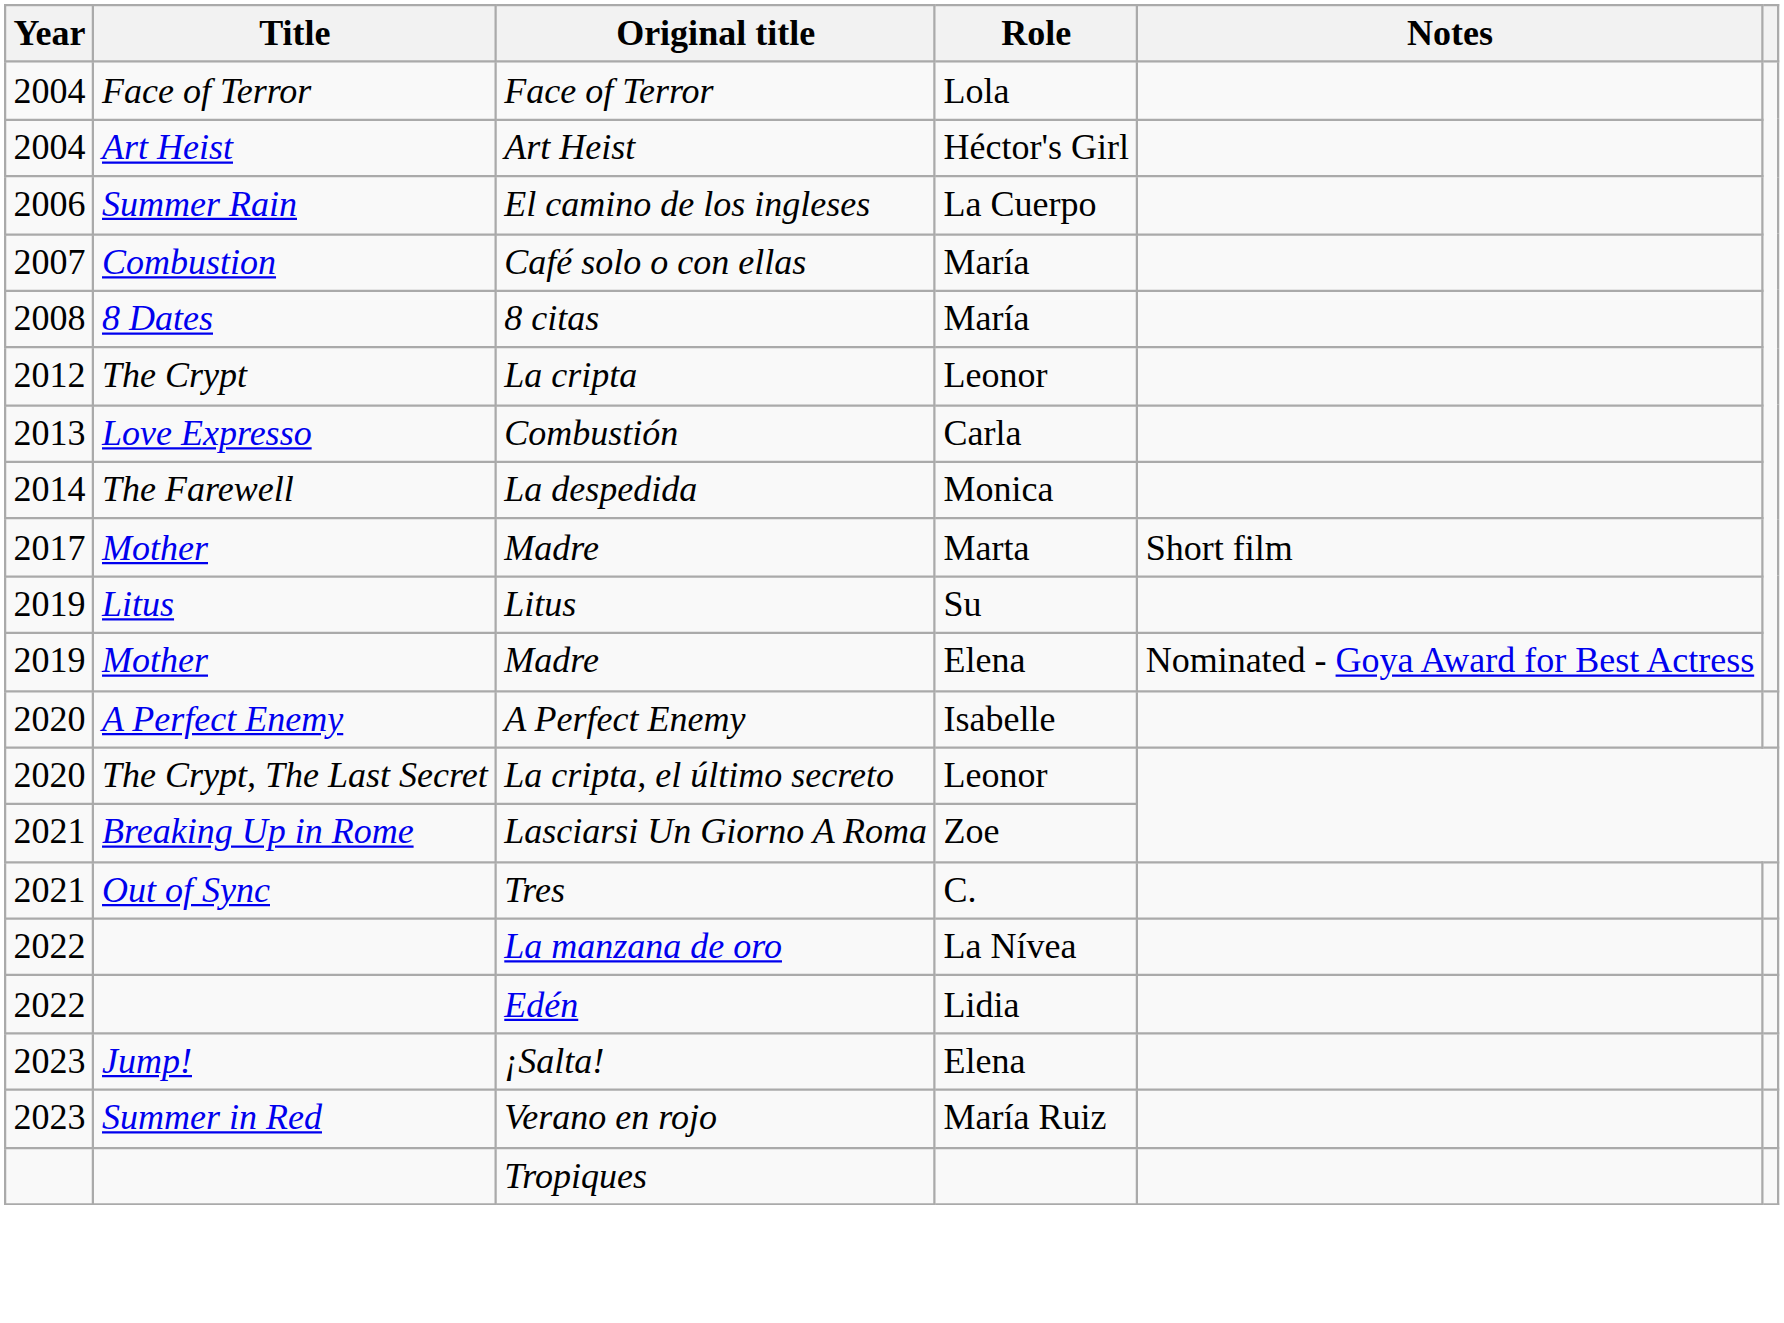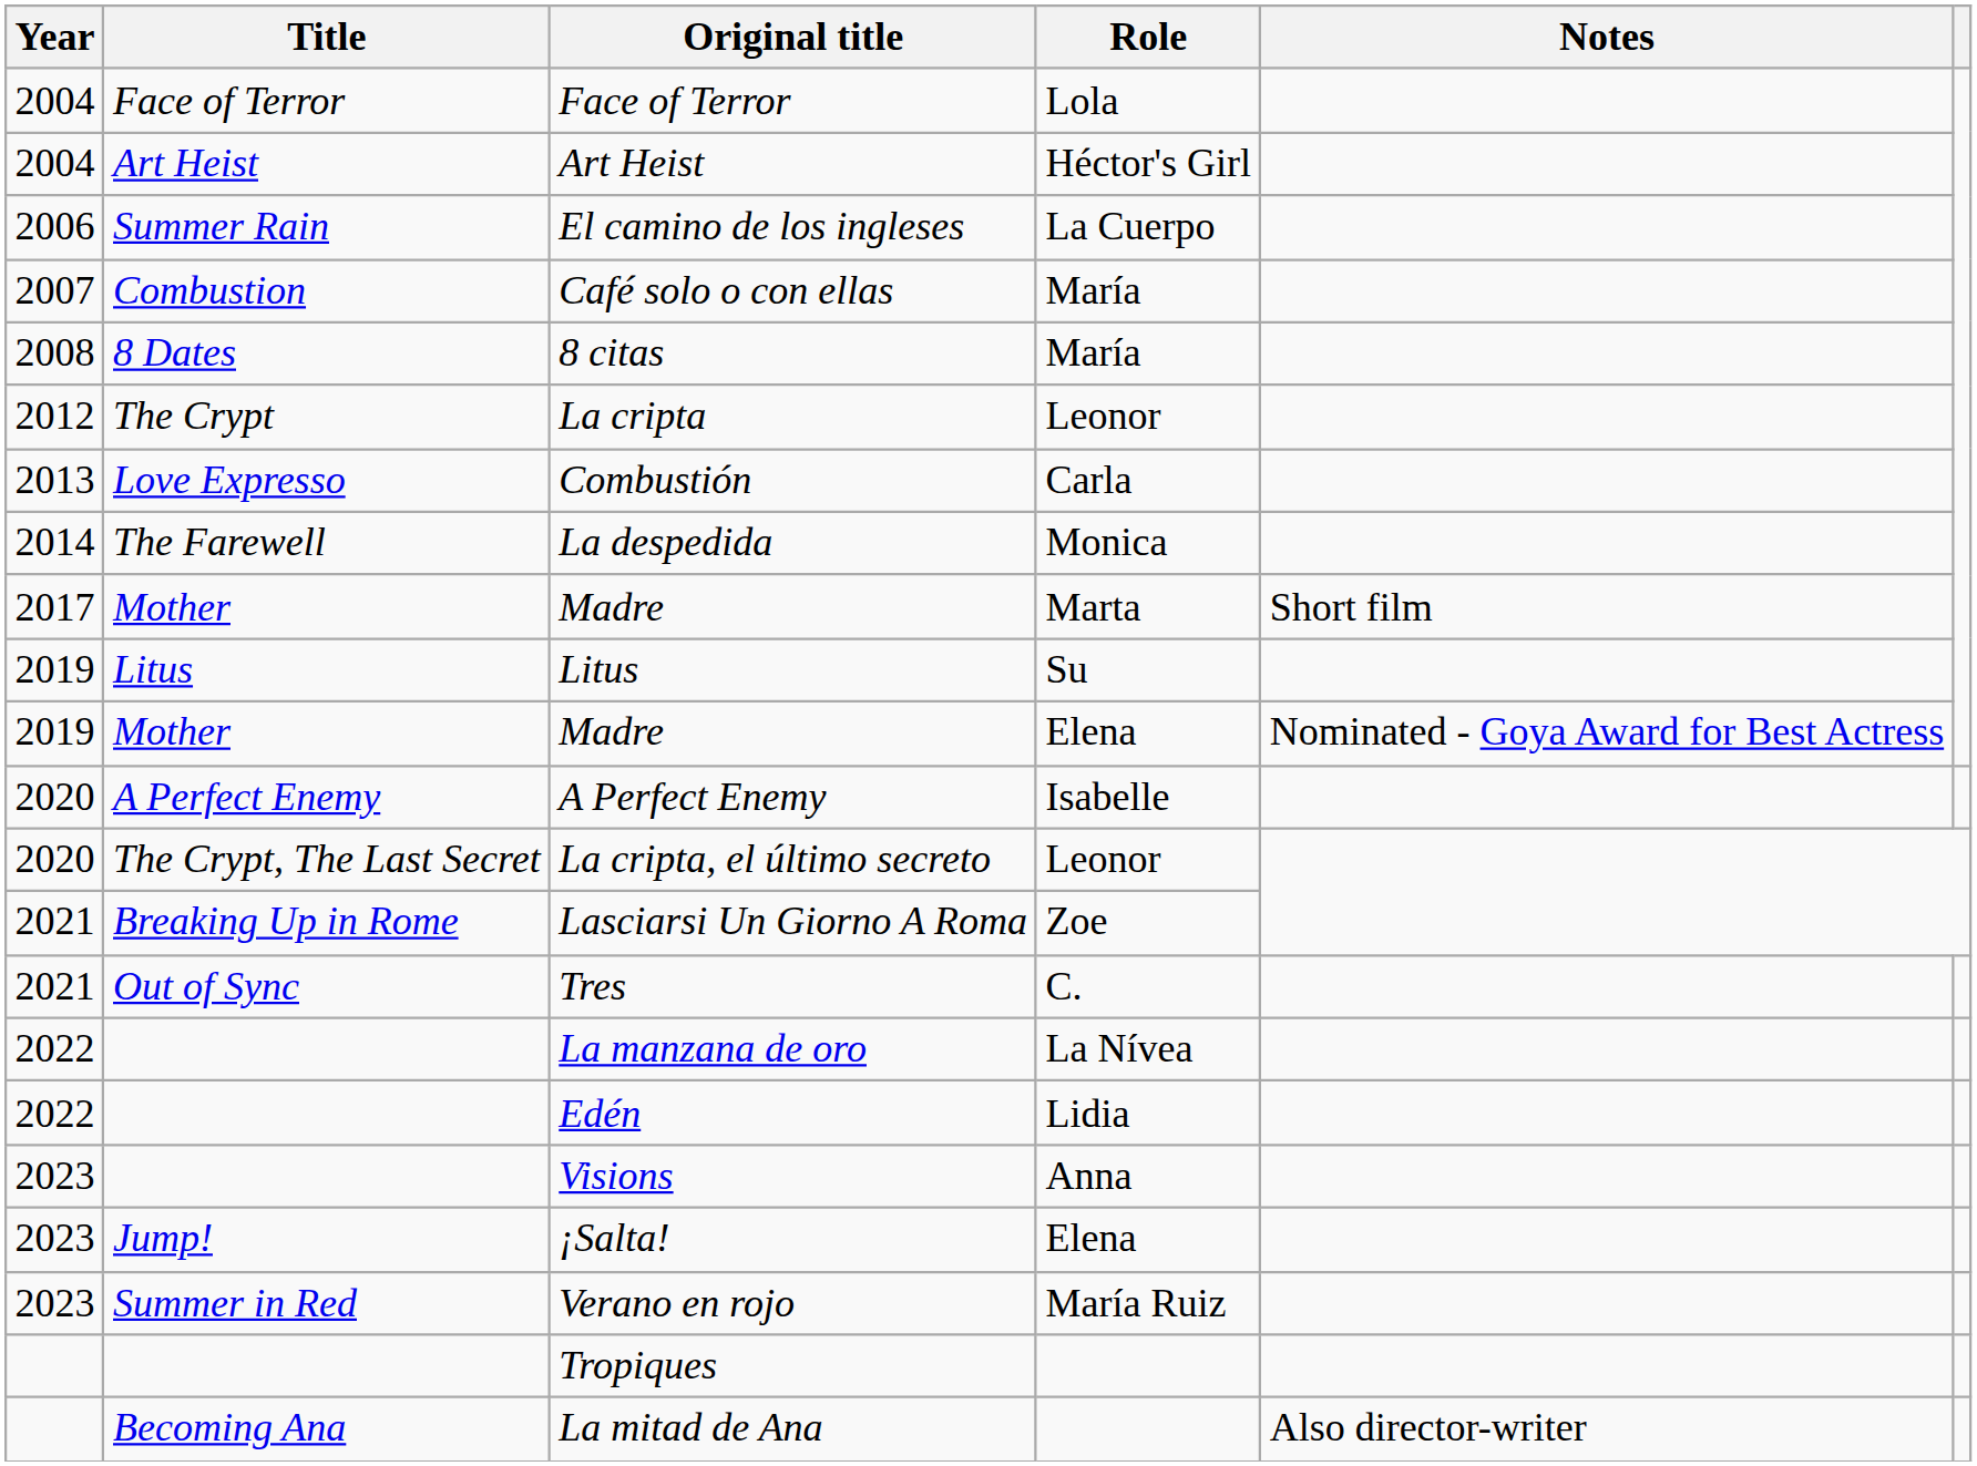+ row: 2023 | Visions | Anna
+ row: Becoming Ana | La mitad de Ana | Also director-writer
